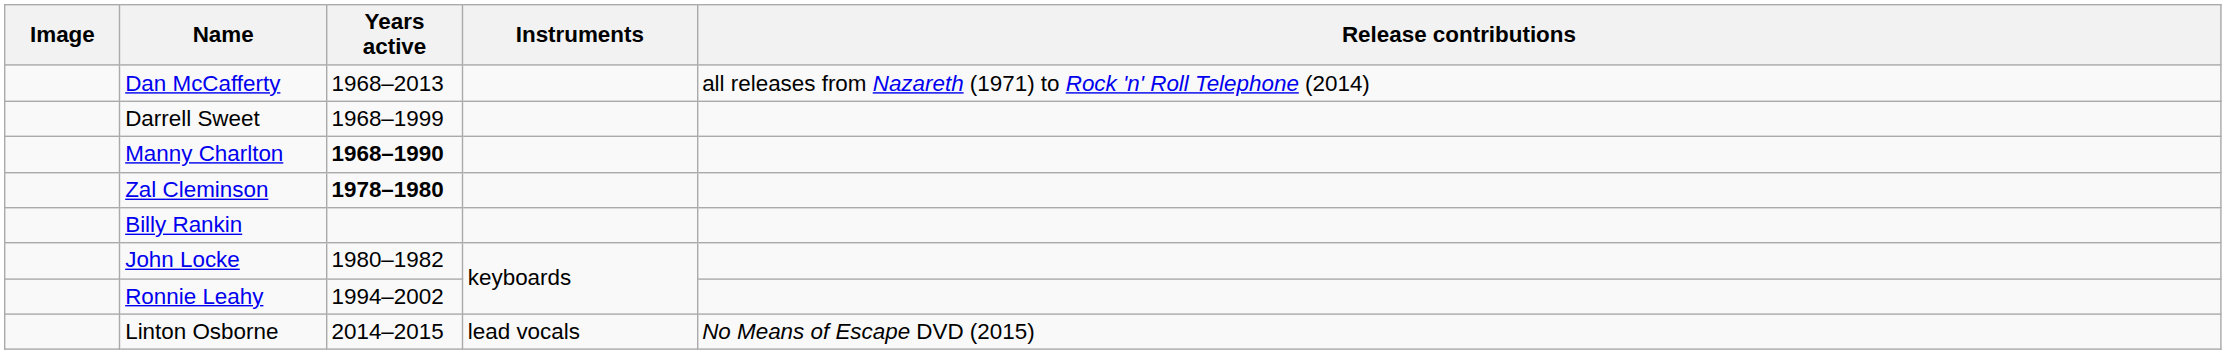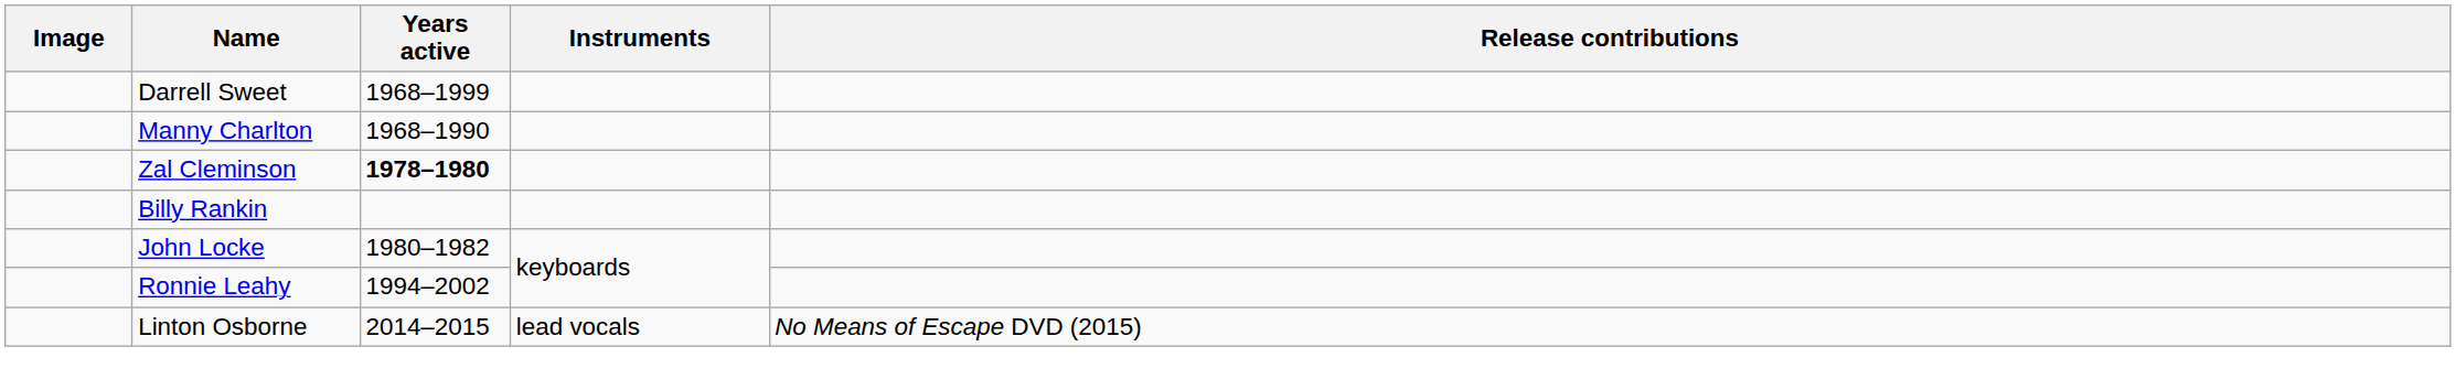- row: Dan McCafferty | 1968–2013 | all releases from Nazareth (1971) to Rock 'n' Roll Telephone (2014)
Manny Charlton | Years active: bold -> normal
